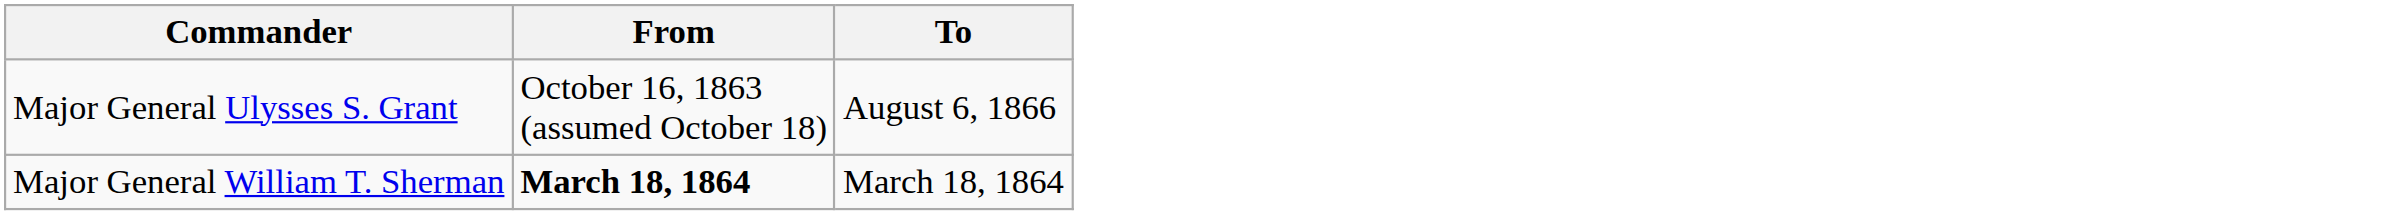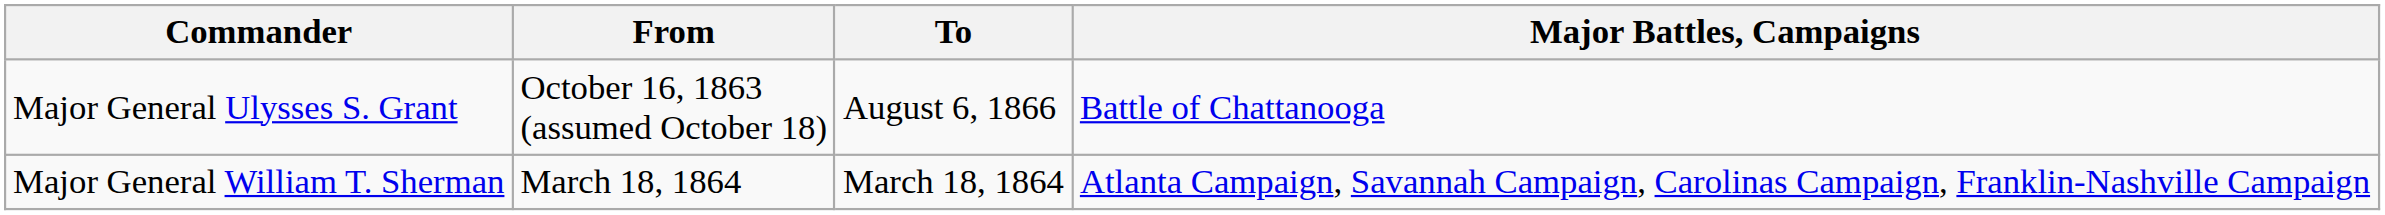+ column: Major Battles, Campaigns | Battle of Chattanooga | Atlanta Campaign, Savannah Campaign, Carolinas Campaign, Franklin-Nashville Campaign
Major General William T. Sherman | From: bold -> normal
